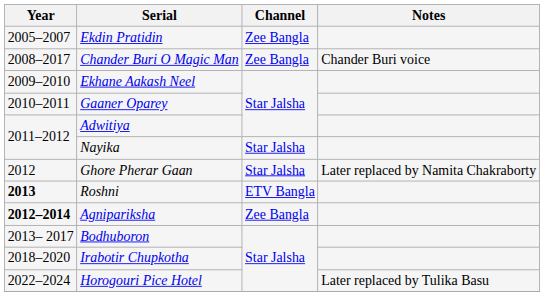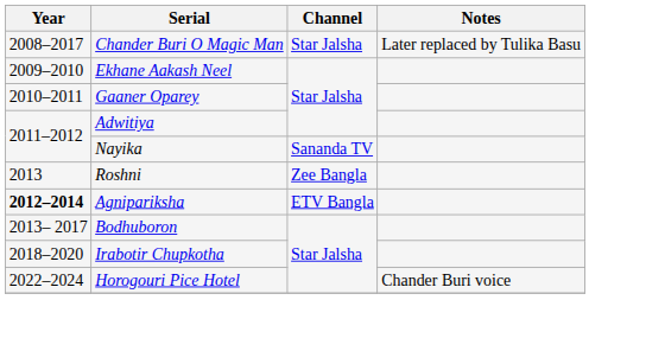- row: 2005–2007 | Ekdin Pratidin | Zee Bangla
Chander Buri O Magic Man | Channel: Zee Bangla -> Star Jalsha
Chander Buri O Magic Man | Notes: Chander Buri voice -> Later replaced by Tulika Basu
Nayika | Channel: Star Jalsha -> Sananda TV
- row: 2012 | Ghore Pherar Gaan | Star Jalsha | Later replaced by Namita Chakraborty
Roshni | Year: bold -> normal
Roshni | Channel: ETV Bangla -> Zee Bangla
Agnipariksha | Channel: Zee Bangla -> ETV Bangla
Horogouri Pice Hotel | Notes: Later replaced by Tulika Basu -> Chander Buri voice
